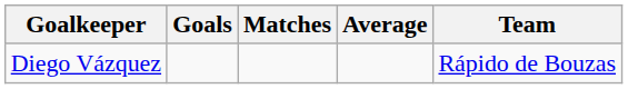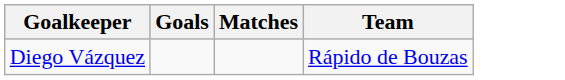- column: Average
